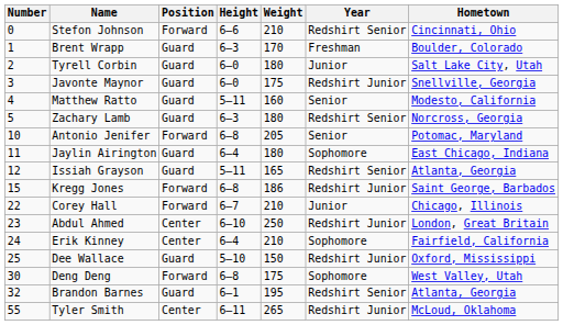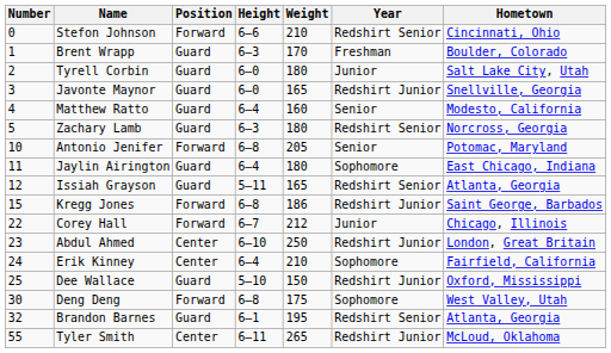Javonte Maynor | Weight: 175 -> 165
Matthew Ratto | Height: 5–11 -> 6–4
Corey Hall | Weight: 210 -> 212
